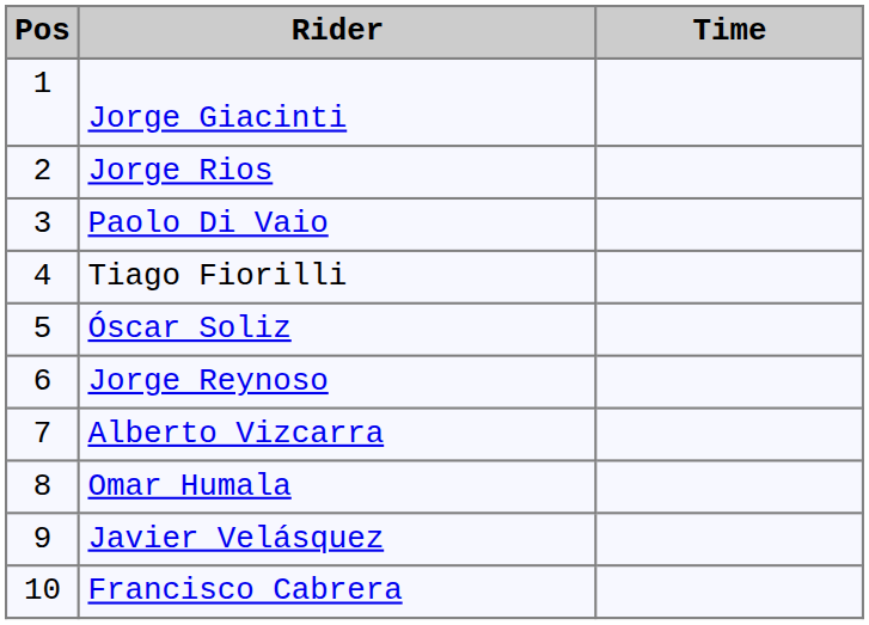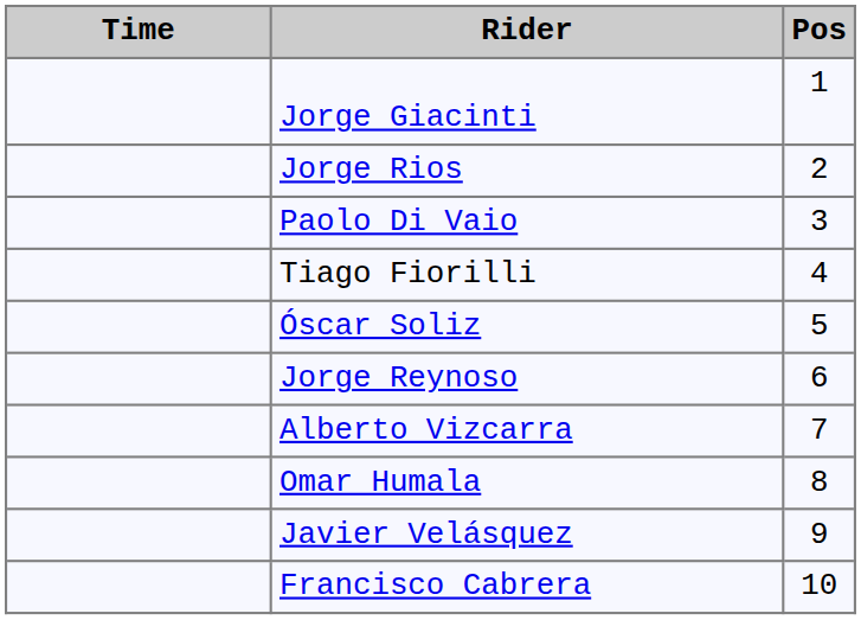columns swapped: Pos <-> Time
